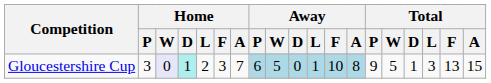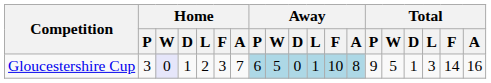Gloucestershire Cup | Home / D: paleturquoise background -> no background
Gloucestershire Cup | Total / F: 13 -> 14
Gloucestershire Cup | Total / A: 15 -> 16
